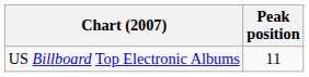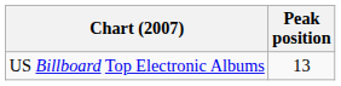US Billboard Top Electronic Albums | Peak position: 11 -> 13
